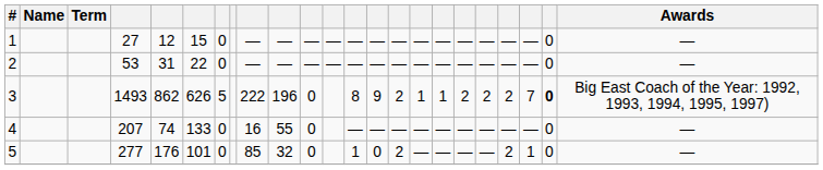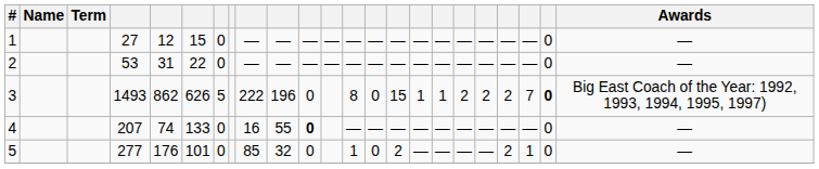3 | column 14: 9 -> 0
3 | column 15: 2 -> 15
4 | column 11: normal -> bold
